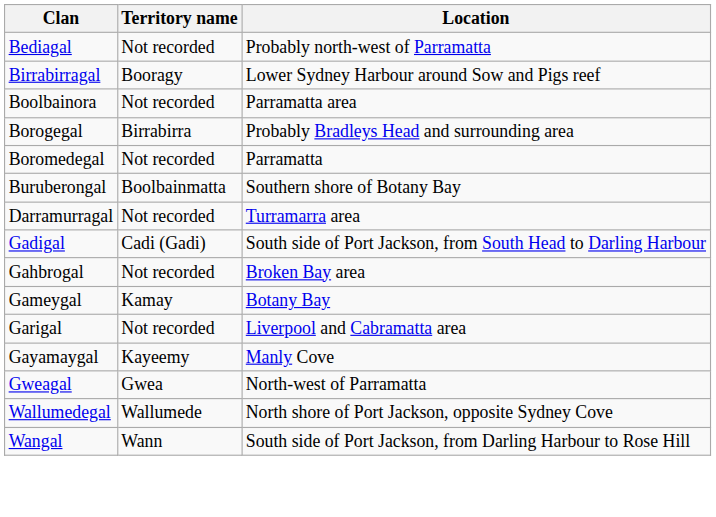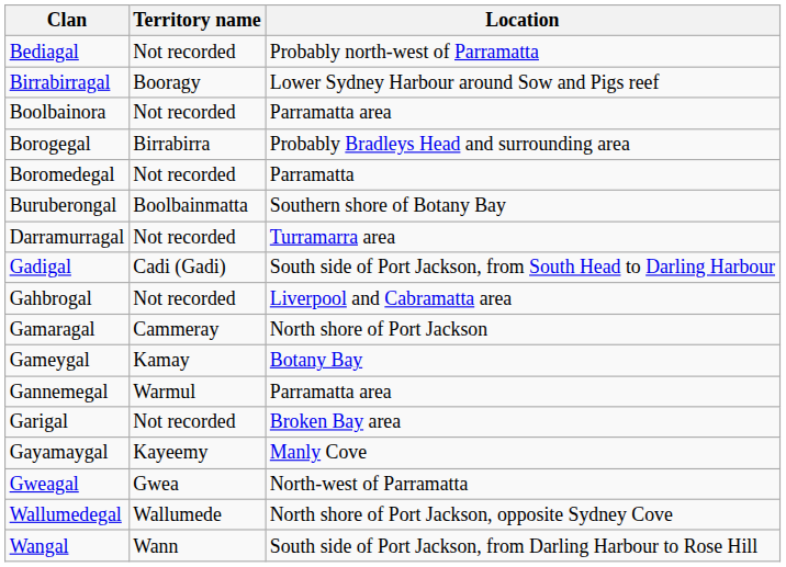Gahbrogal | Location: Broken Bay area -> Liverpool and Cabramatta area
+ row: Gamaragal | Cammeray | North shore of Port Jackson
+ row: Gannemegal | Warmul | Parramatta area
Garigal | Location: Liverpool and Cabramatta area -> Broken Bay area
